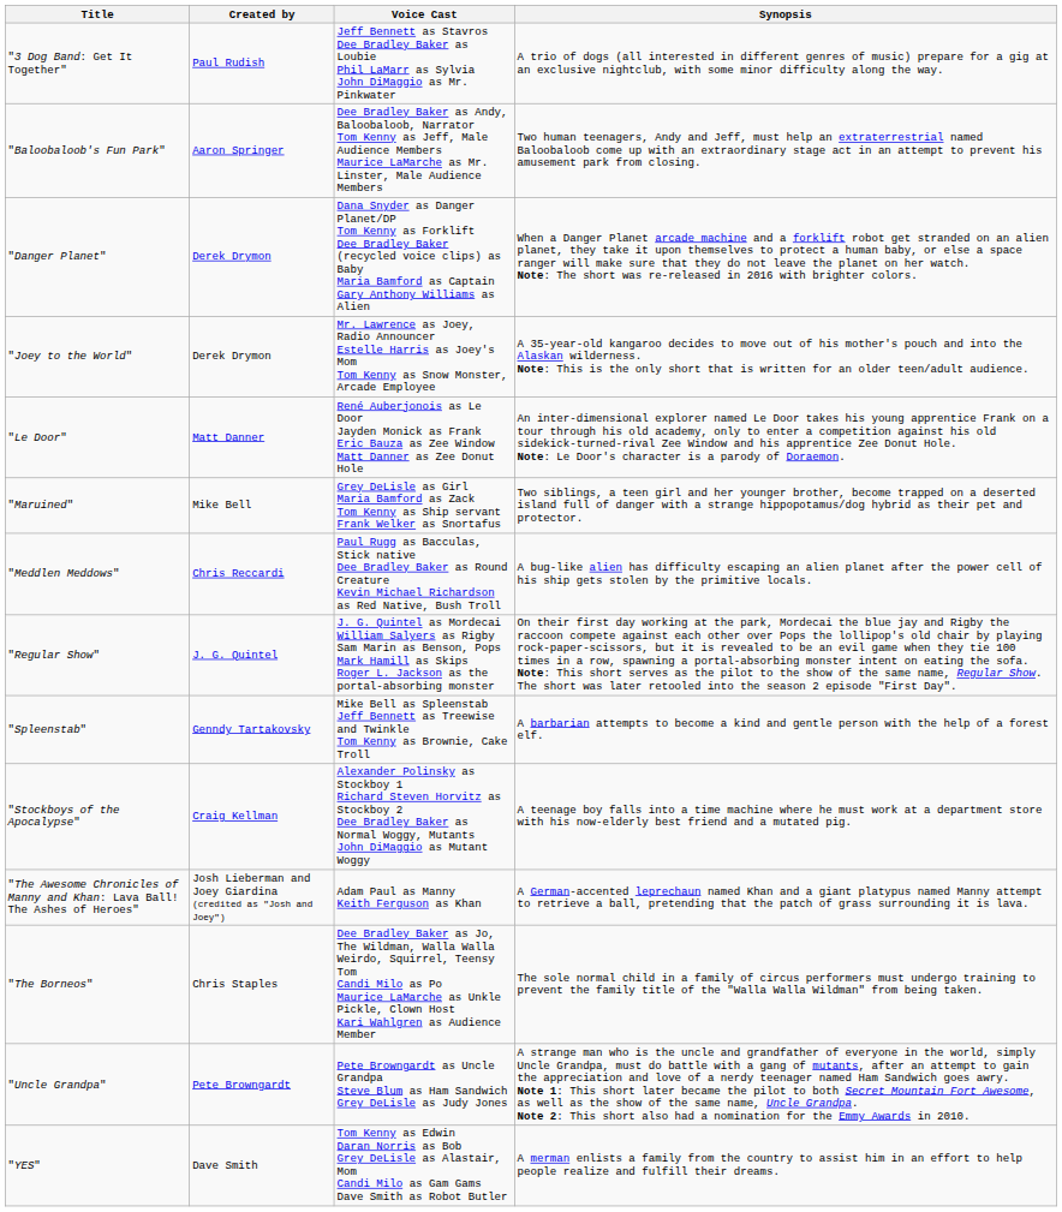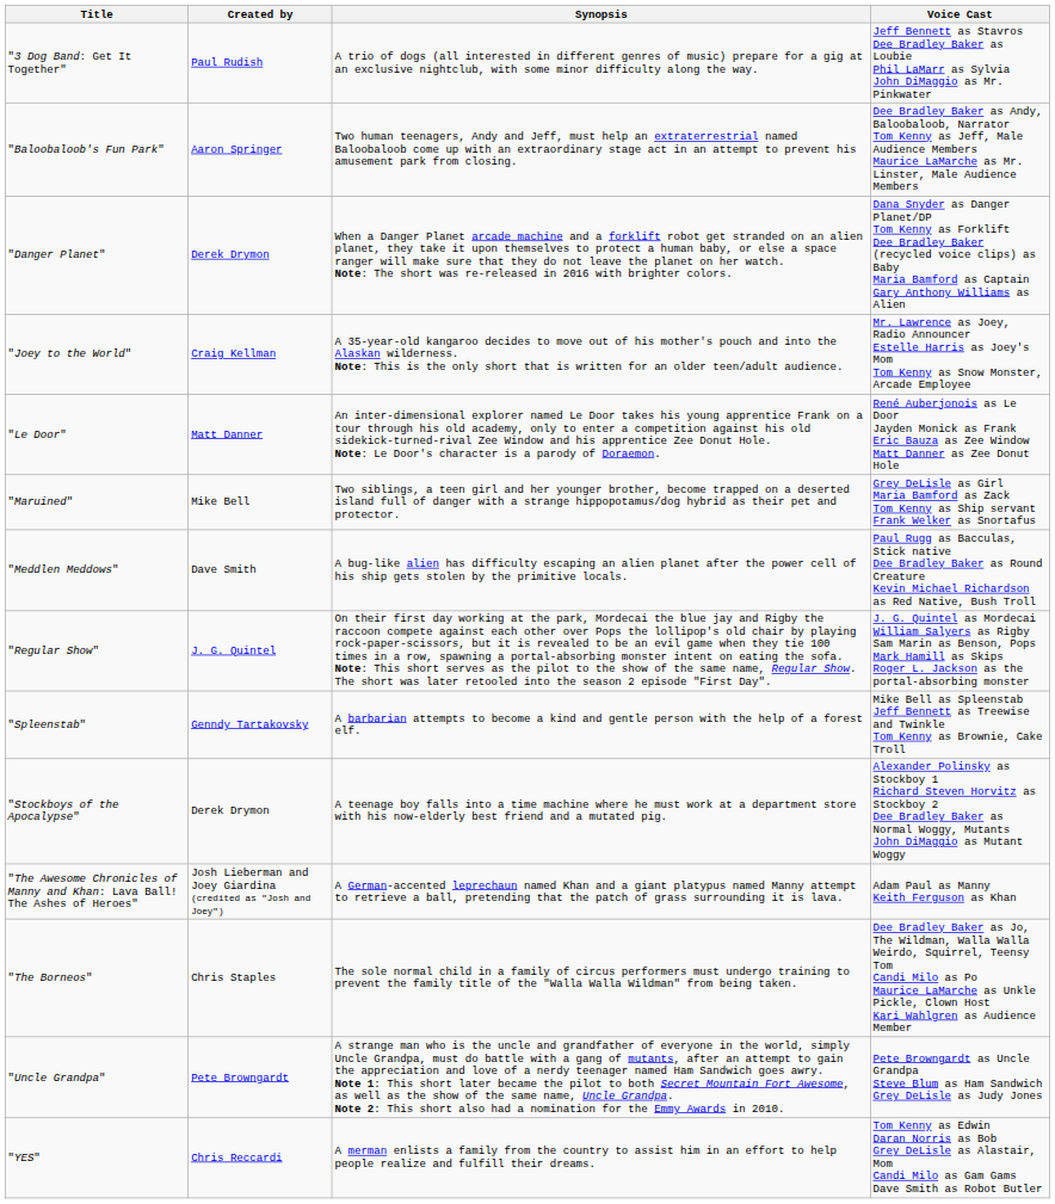columns swapped: Synopsis <-> Voice Cast
"Joey to the World" | Created by: Derek Drymon -> Craig Kellman
"Meddlen Meddows" | Created by: Chris Reccardi -> Dave Smith
"Stockboys of the Apocalypse" | Created by: Craig Kellman -> Derek Drymon
"YES" | Created by: Dave Smith -> Chris Reccardi
